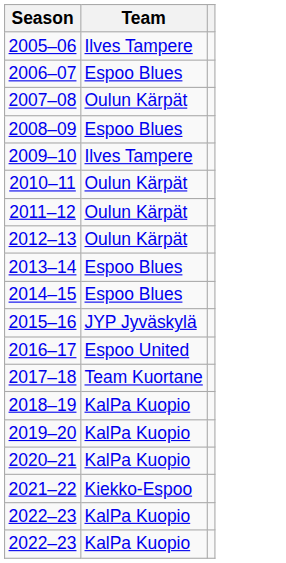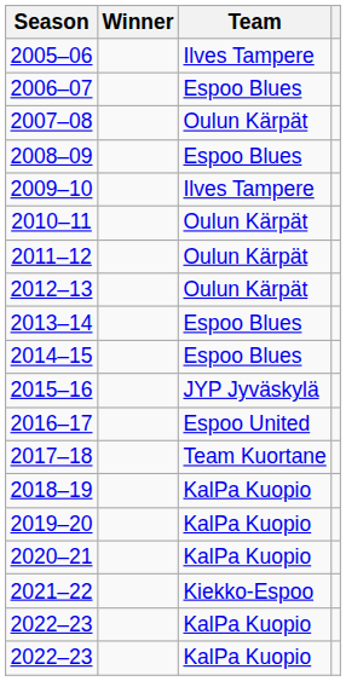+ column: Winner
